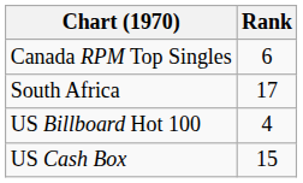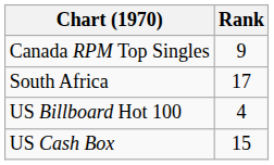Canada RPM Top Singles | Rank: 6 -> 9
